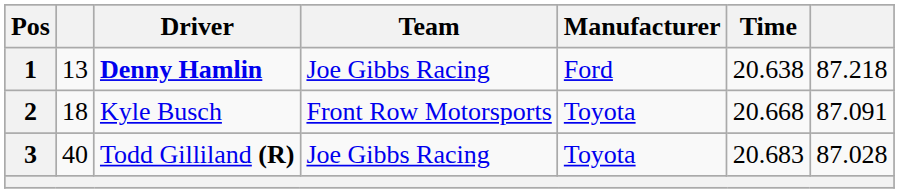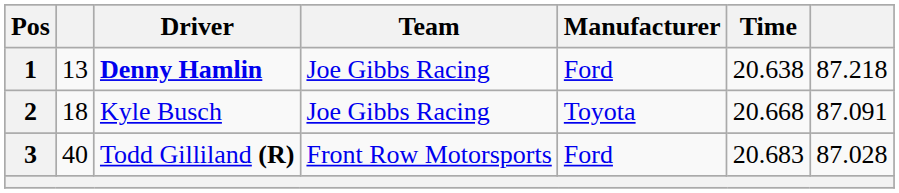2 | Team: Front Row Motorsports -> Joe Gibbs Racing
3 | Team: Joe Gibbs Racing -> Front Row Motorsports
3 | Manufacturer: Toyota -> Ford
